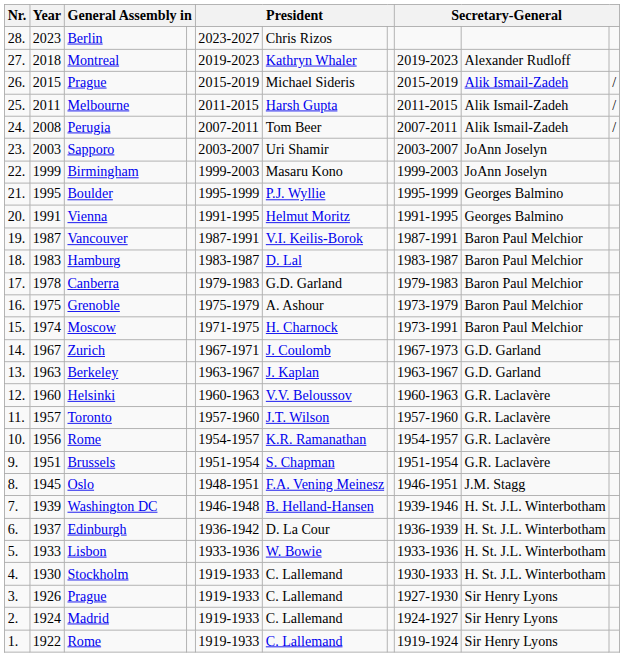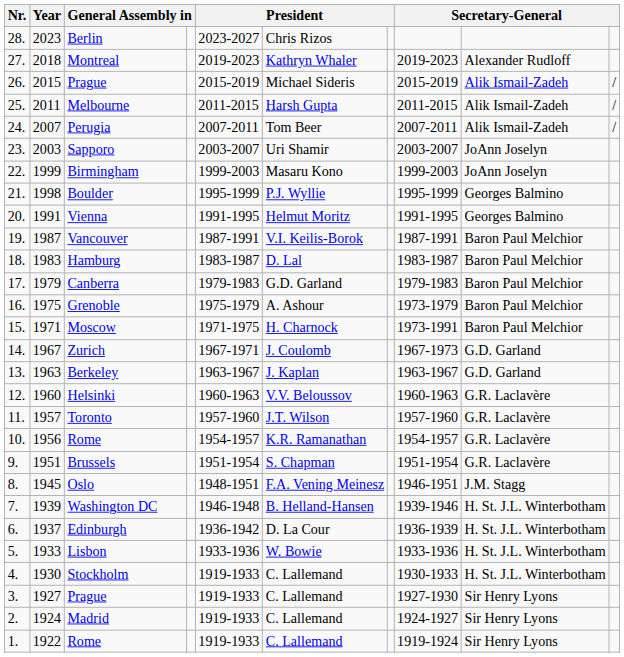Perugia | Year: 2008 -> 2007
Boulder | Year: 1995 -> 1998
Canberra | Year: 1978 -> 1979
Moscow | Year: 1974 -> 1971
3. / Prague | Year: 1926 -> 1927
